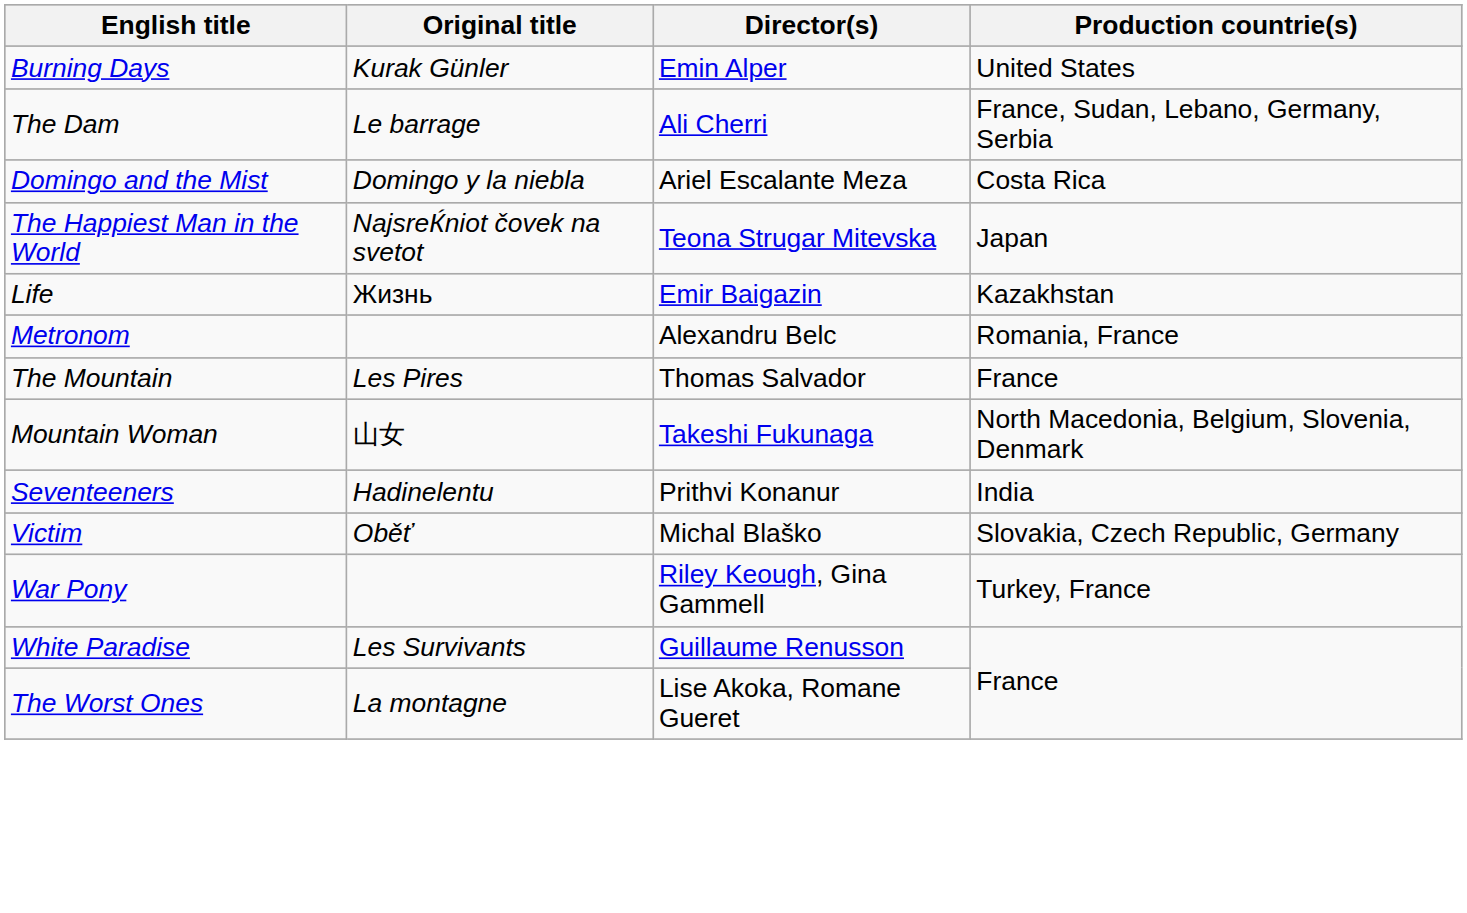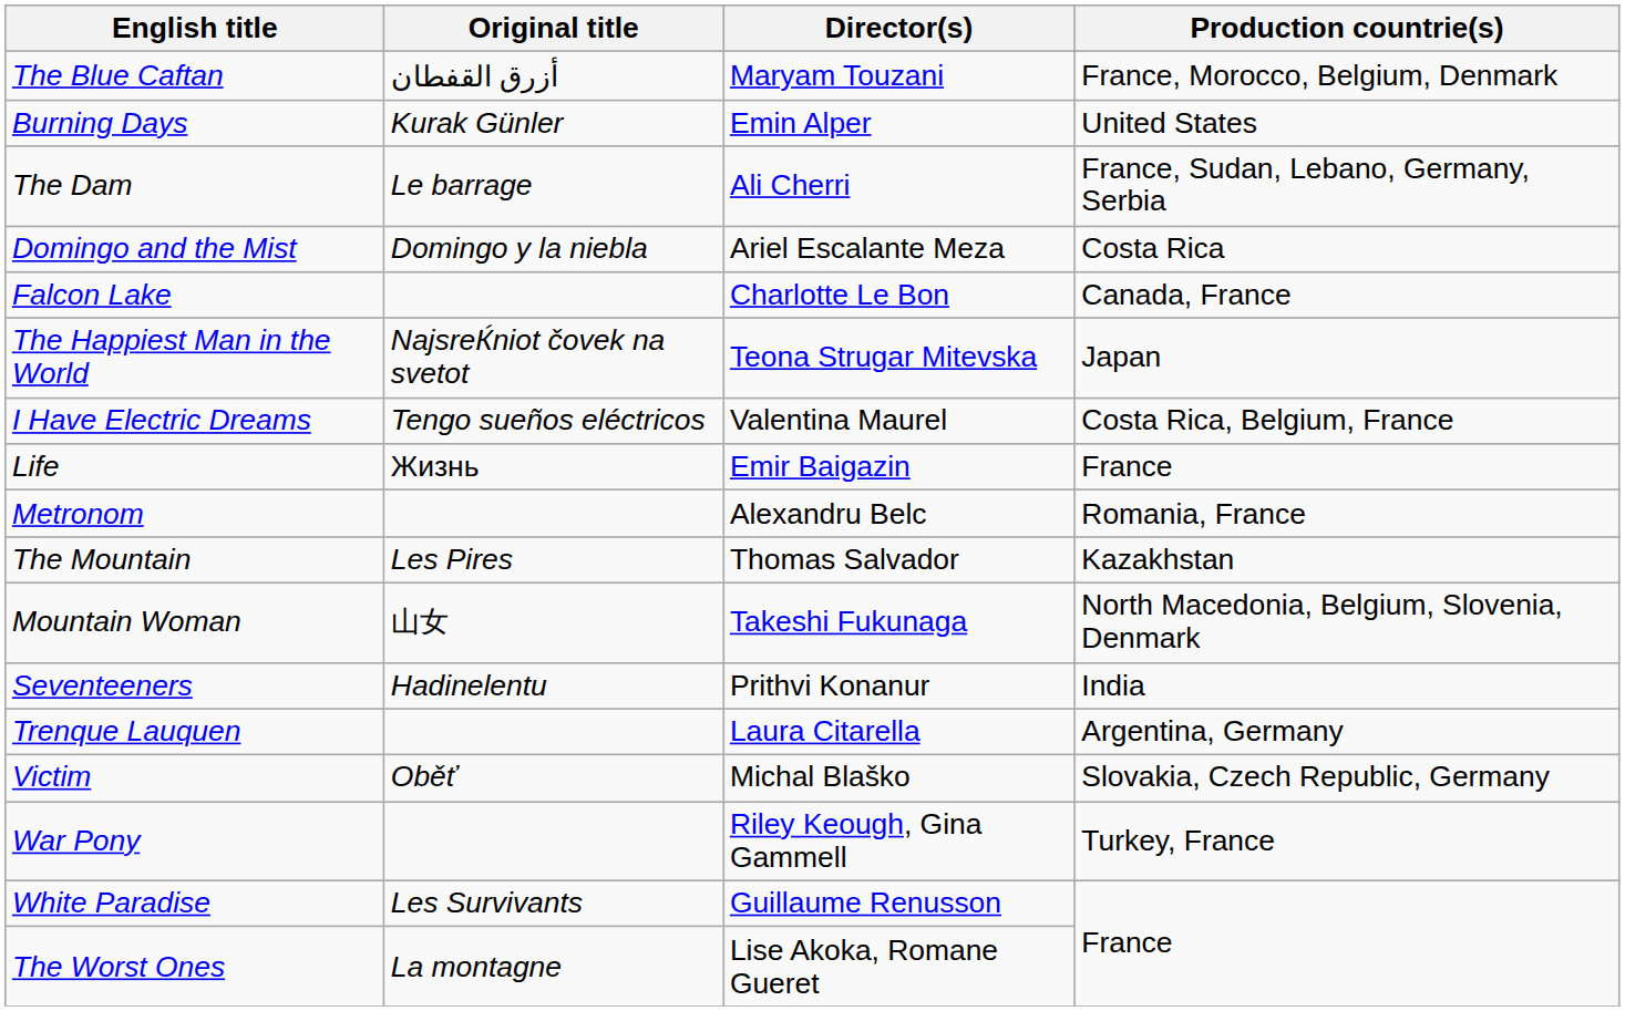+ row: The Blue Caftan | أزرق القفطان | Maryam Touzani | France, Morocco, Belgium, Denmark
+ row: Falcon Lake | Charlotte Le Bon | Canada, France
+ row: I Have Electric Dreams | Tengo sueños eléctricos | Valentina Maurel | Costa Rica, Belgium, France
Life | Production countrie(s): Kazakhstan -> France
The Mountain | Production countrie(s): France -> Kazakhstan
+ row: Trenque Lauquen | Laura Citarella | Argentina, Germany
